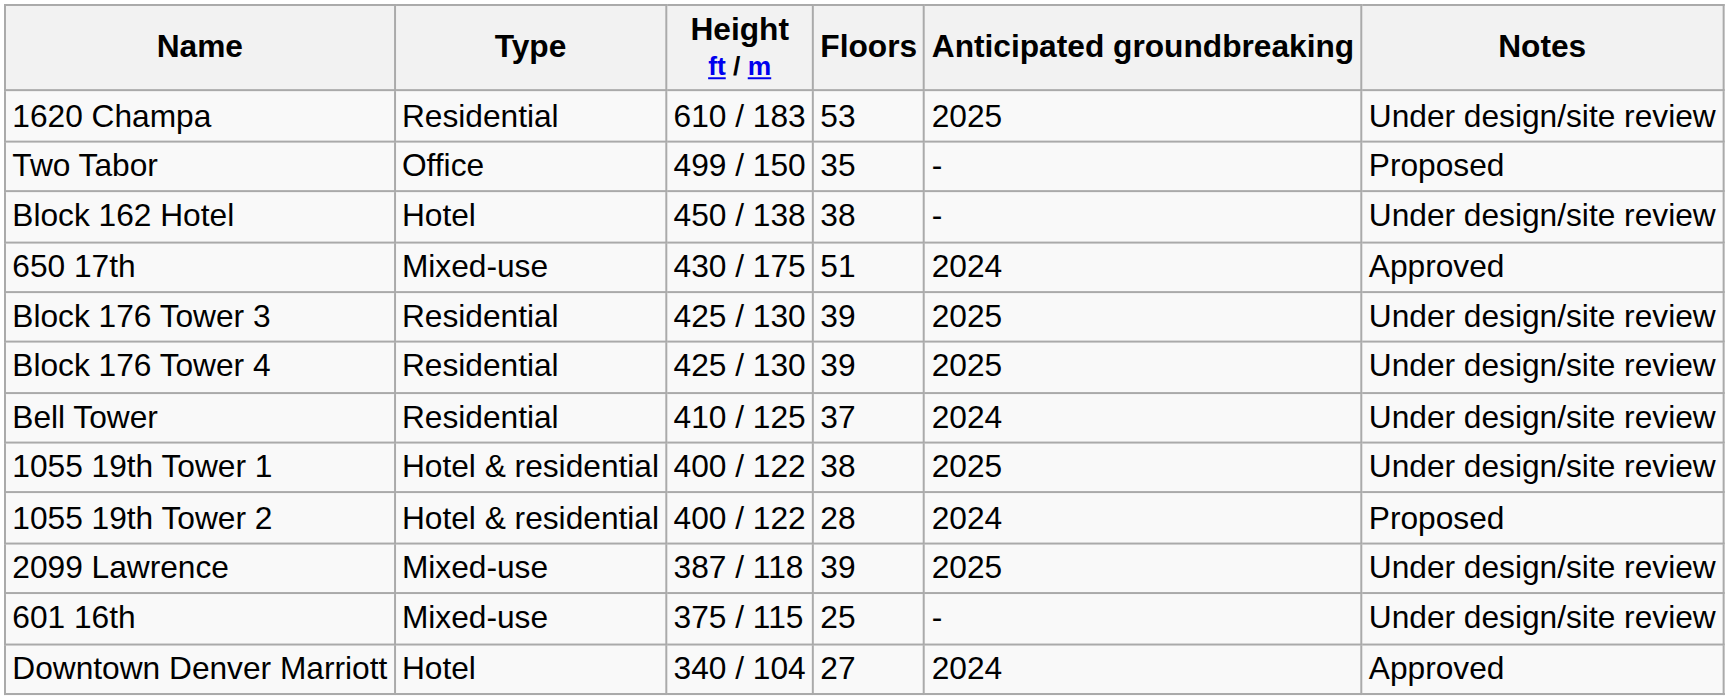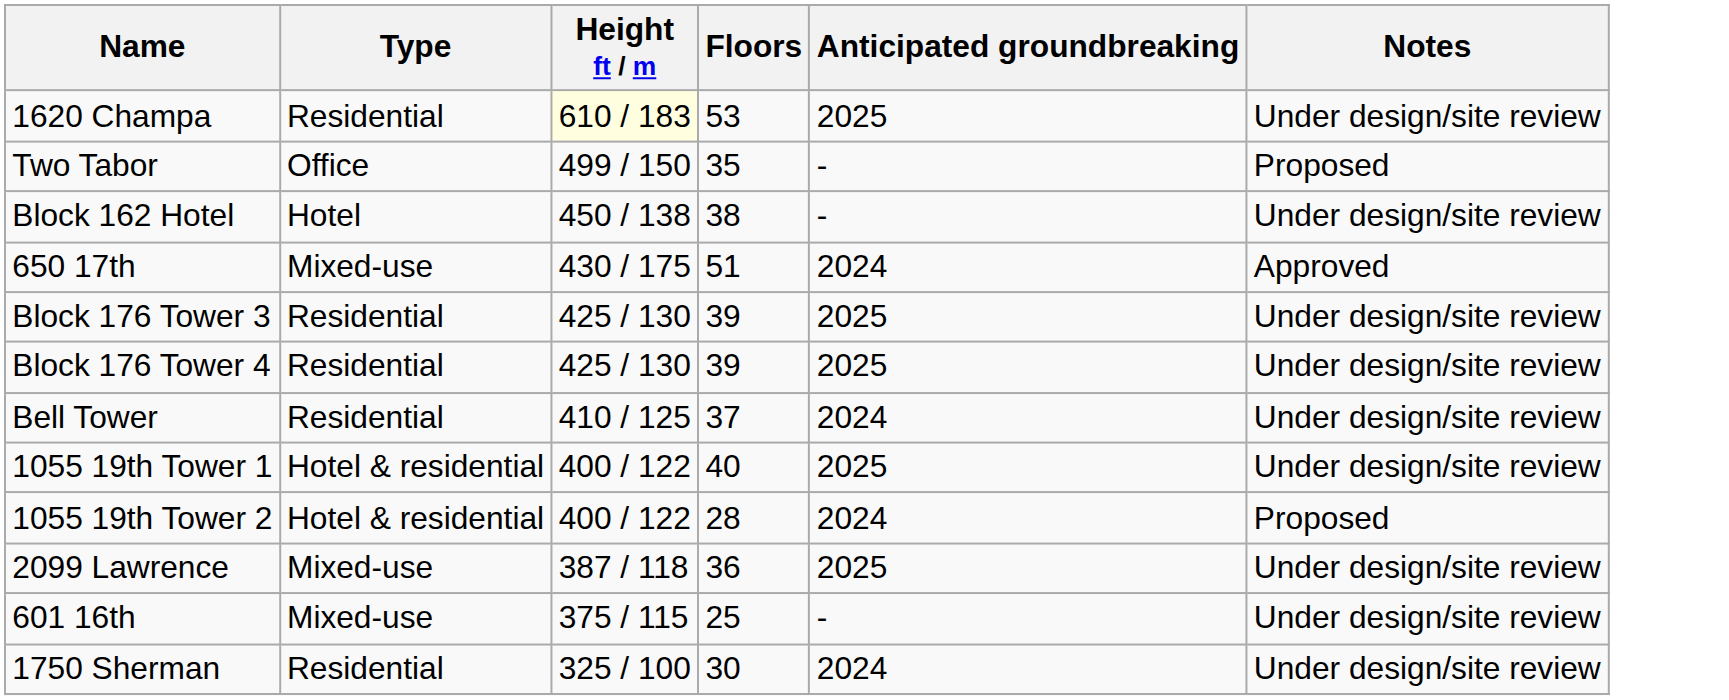1620 Champa | Height ft / m: no background -> lightyellow background
1055 19th Tower 1 | Floors: 38 -> 40
2099 Lawrence | Floors: 39 -> 36
- row: Downtown Denver Marriott | Hotel | 340 / 104 | 27 | 2024 | Approved
+ row: 1750 Sherman | Residential | 325 / 100 | 30 | 2024 | Under design/site review
